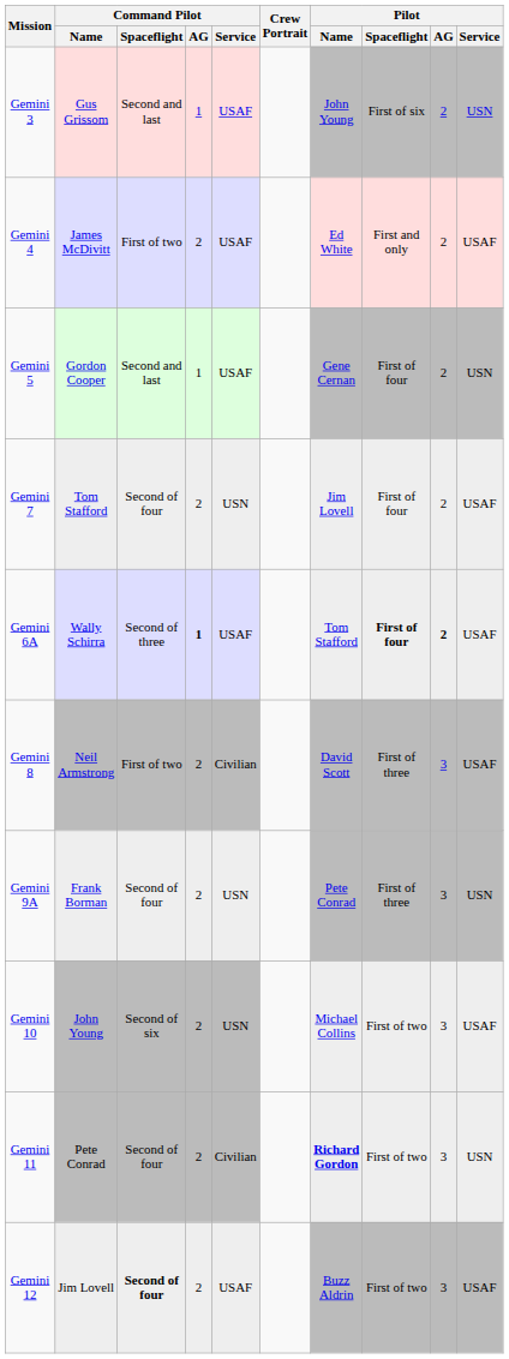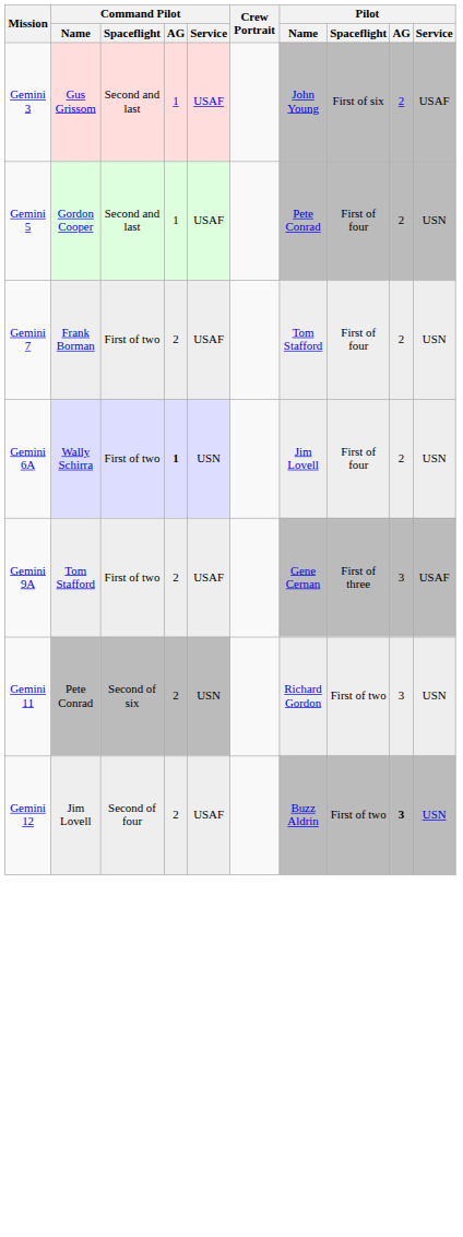Gemini 3 | Pilot / Service: USN -> USAF
- row: Gemini 4 | James McDivitt | First of two | 2 | USAF | Ed White | First and only | 2 | USAF
Gemini 5 | Pilot / Name: Gene Cernan -> Pete Conrad
Gemini 7 | Command Pilot / Name: Tom Stafford -> Frank Borman
Gemini 7 | Command Pilot / Spaceflight: Second of four -> First of two
Gemini 7 | Command Pilot / Service: USN -> USAF
Gemini 7 | Pilot / Name: Jim Lovell -> Tom Stafford
Gemini 7 | Pilot / Service: USAF -> USN
Gemini 6A | Command Pilot / Spaceflight: Second of three -> First of two
Gemini 6A | Command Pilot / Service: USAF -> USN
Gemini 6A | Pilot / Name: Tom Stafford -> Jim Lovell
Gemini 6A | Pilot / Spaceflight: bold -> normal
Gemini 6A | Pilot / AG: bold -> normal
Gemini 6A | Pilot / Service: USAF -> USN
- row: Gemini 8 | Neil Armstrong | First of two | 2 | Civilian | David Scott | First of three | 3 | USAF
Gemini 9A | Command Pilot / Name: Frank Borman -> Tom Stafford
Gemini 9A | Command Pilot / Spaceflight: Second of four -> First of two
Gemini 9A | Command Pilot / Service: USN -> USAF
Gemini 9A | Pilot / Name: Pete Conrad -> Gene Cernan
Gemini 9A | Pilot / Service: USN -> USAF
- row: Gemini 10 | John Young | Second of six | 2 | USN | Michael Collins | First of two | 3 | USAF
Gemini 11 | Command Pilot / Spaceflight: Second of four -> Second of six
Gemini 11 | Command Pilot / Service: Civilian -> USN
Gemini 11 | Pilot / Name: bold -> normal
Gemini 12 | Command Pilot / Spaceflight: bold -> normal
Gemini 12 | Pilot / AG: normal -> bold
Gemini 12 | Pilot / Service: USAF -> USN
